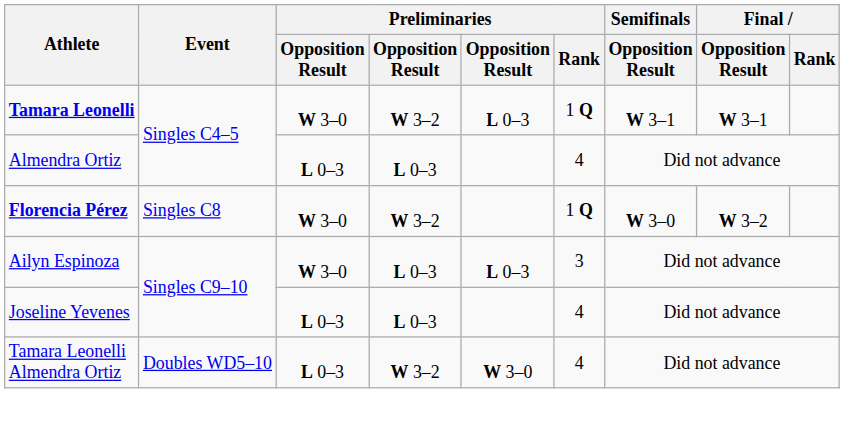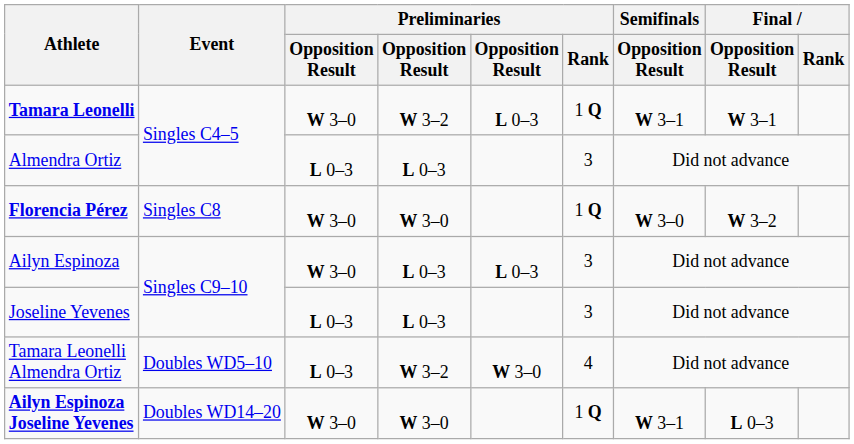Almendra Ortiz | Preliminaries / Rank: 4 -> 3
Florencia Pérez | column 4: W 3–2 -> W 3–0
Joseline Yevenes | Preliminaries / Rank: 4 -> 3
+ row: Ailyn Espinoza Joseline Yevenes | Doubles WD14–20 | W 3–0 | W 3–0 | 1 Q | W 3–1 | L 0–3
